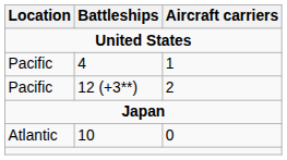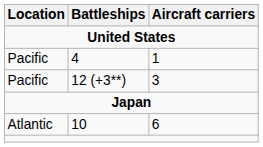12 (+3**) | Aircraft carriers: 2 -> 3
10 | Aircraft carriers: 0 -> 6
